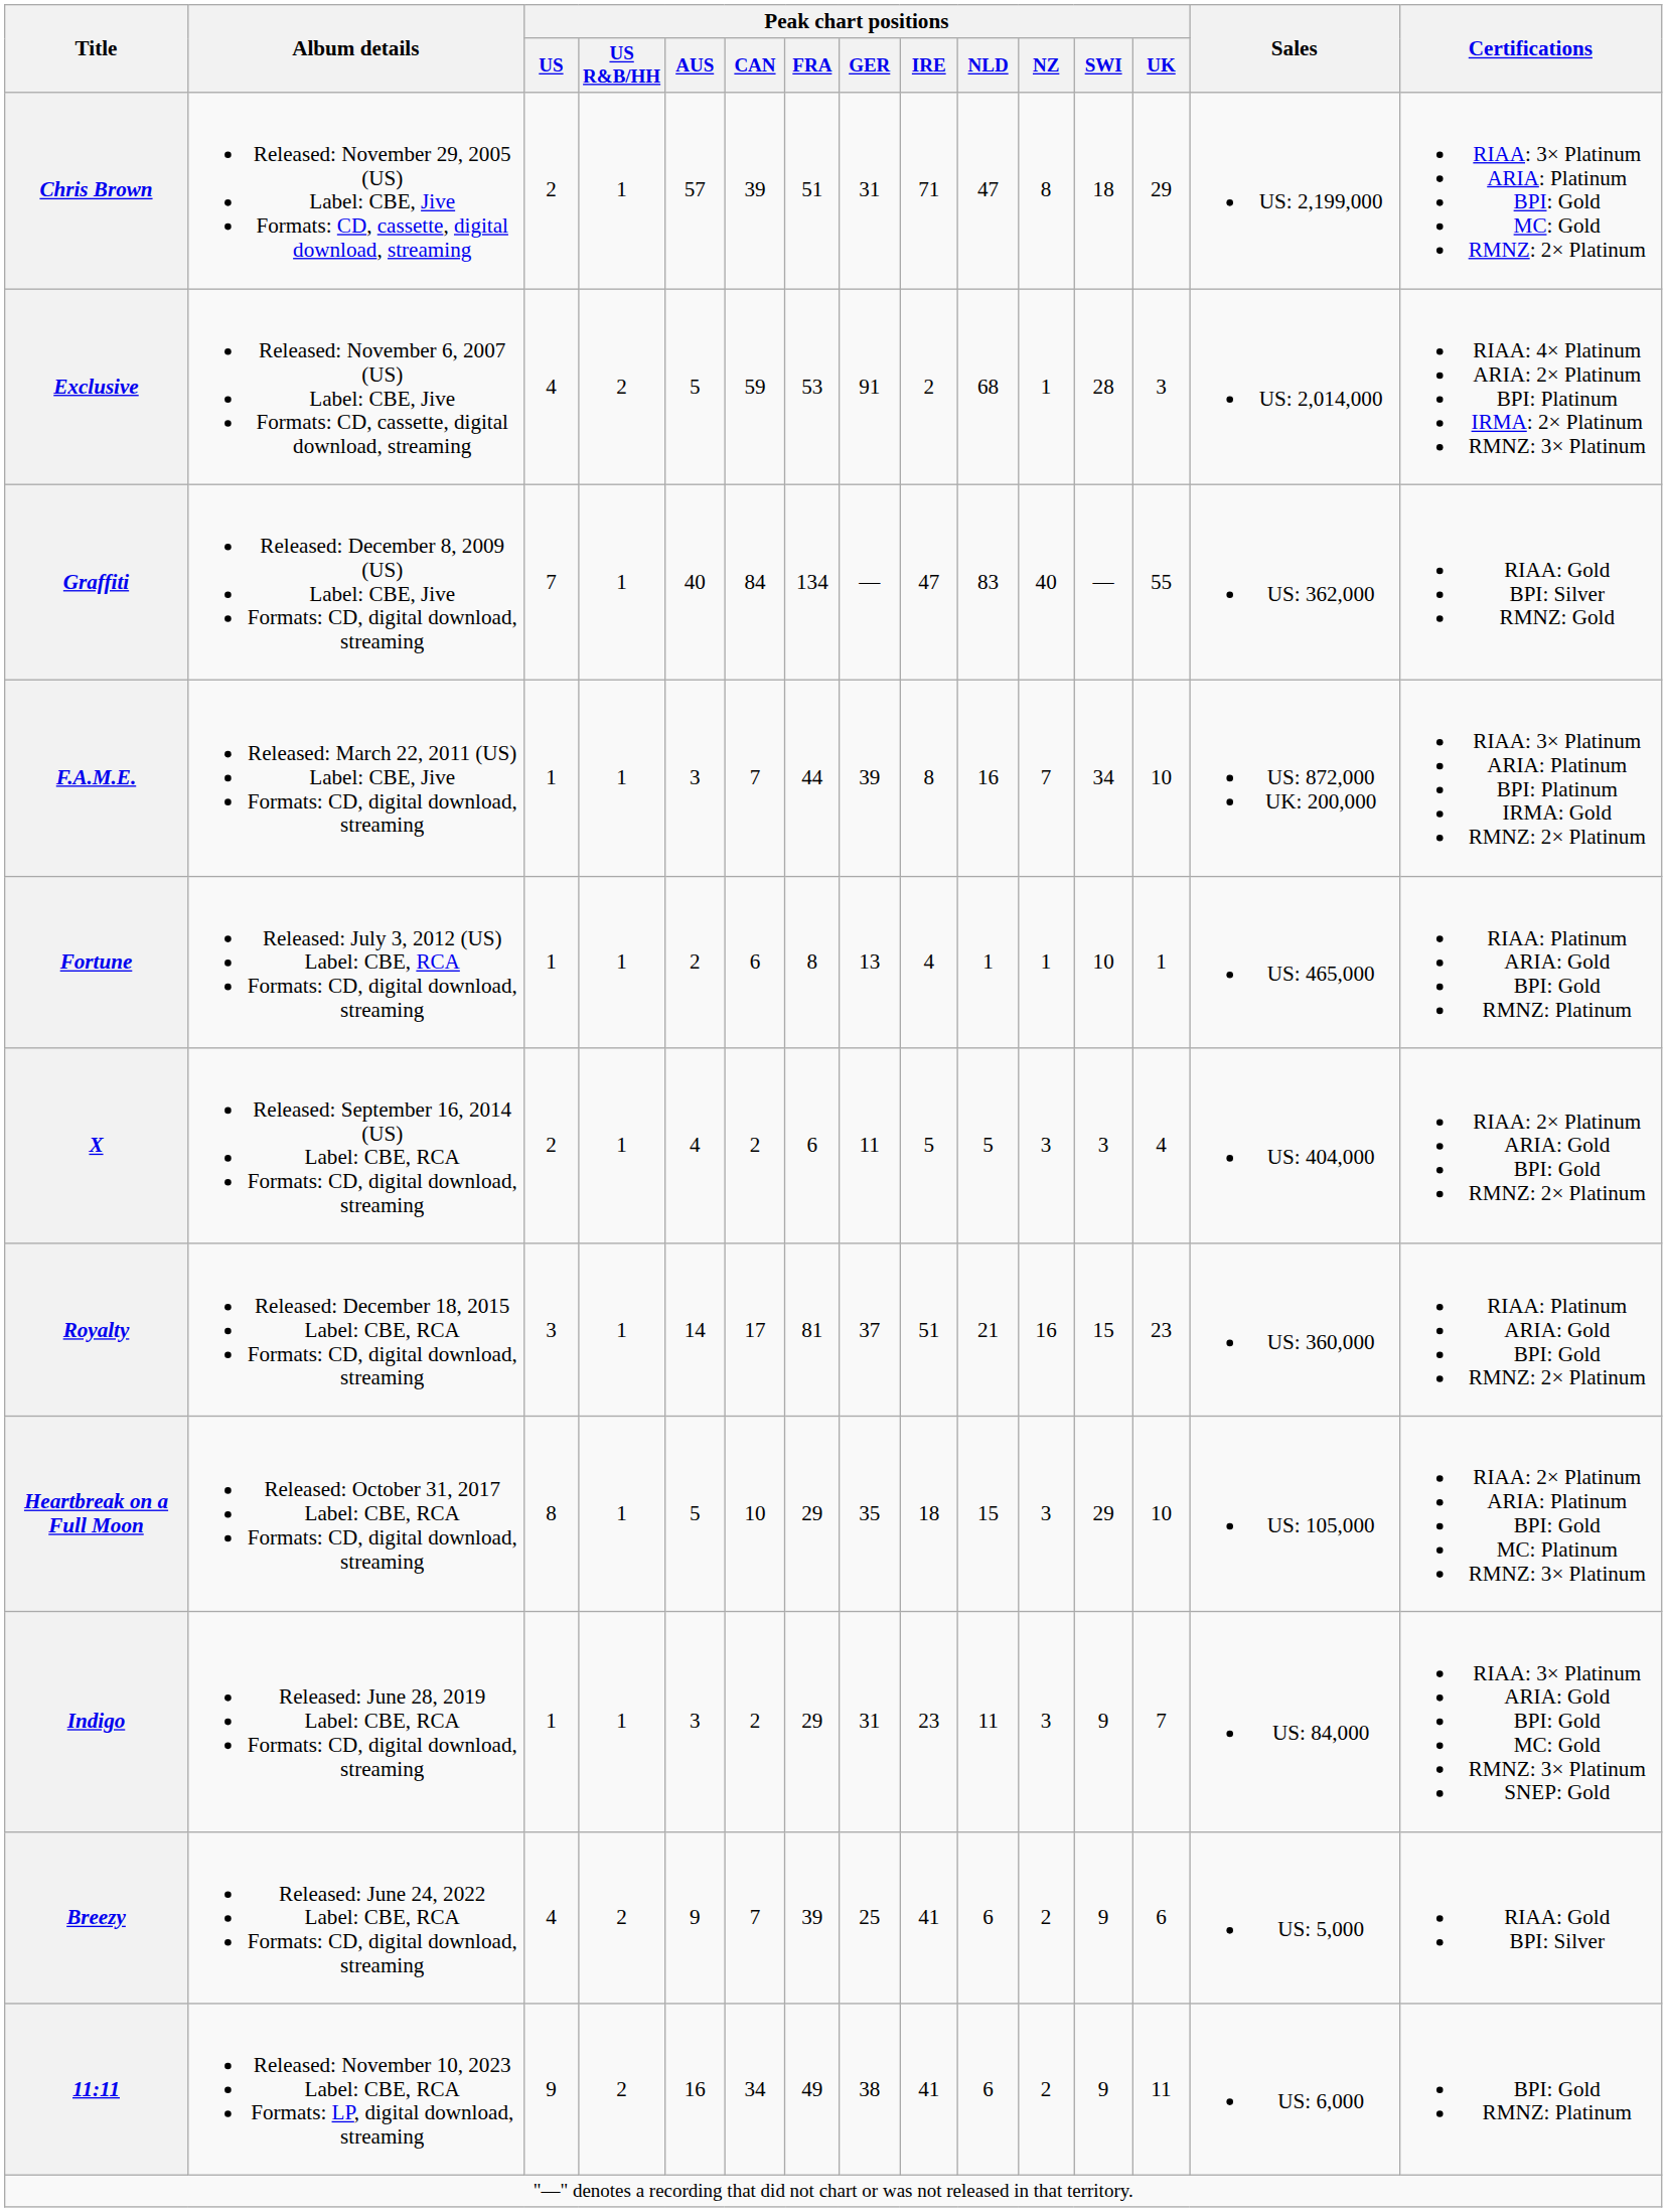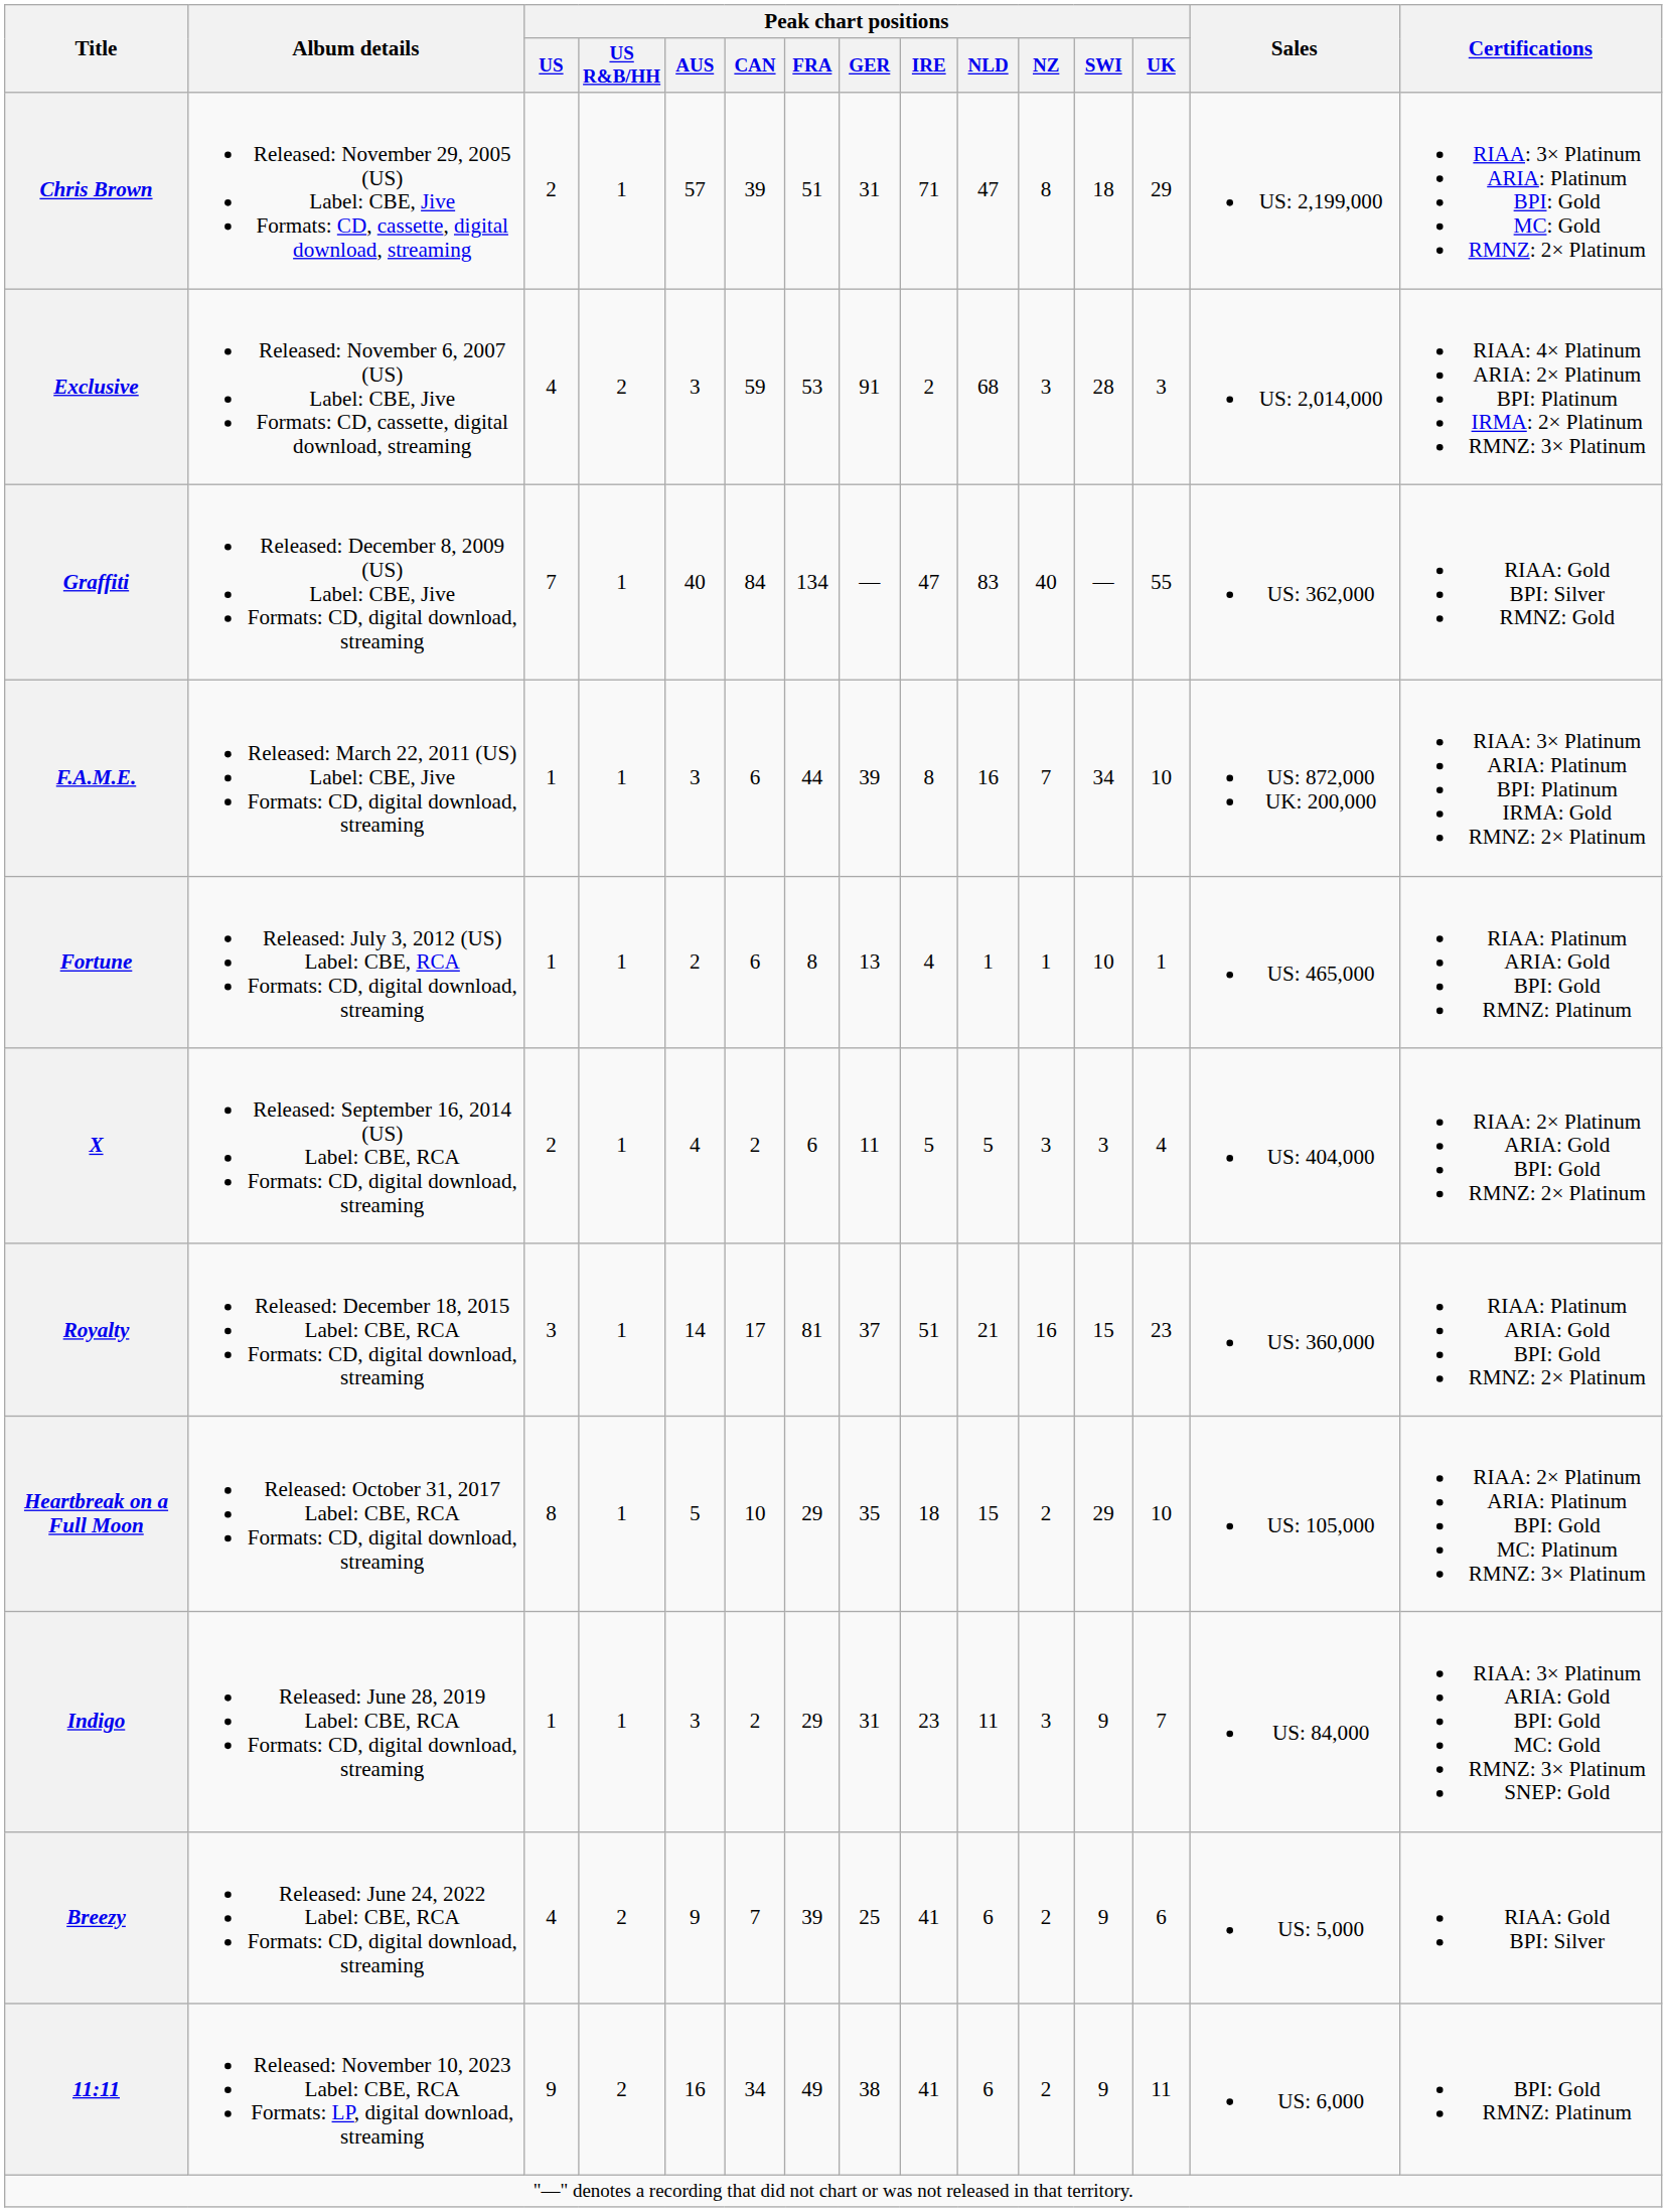Exclusive | Peak chart positions / AUS: 5 -> 3
Exclusive | Peak chart positions / NZ: 1 -> 3
F.A.M.E. | Peak chart positions / CAN: 7 -> 6
Heartbreak on a Full Moon | Peak chart positions / NZ: 3 -> 2
